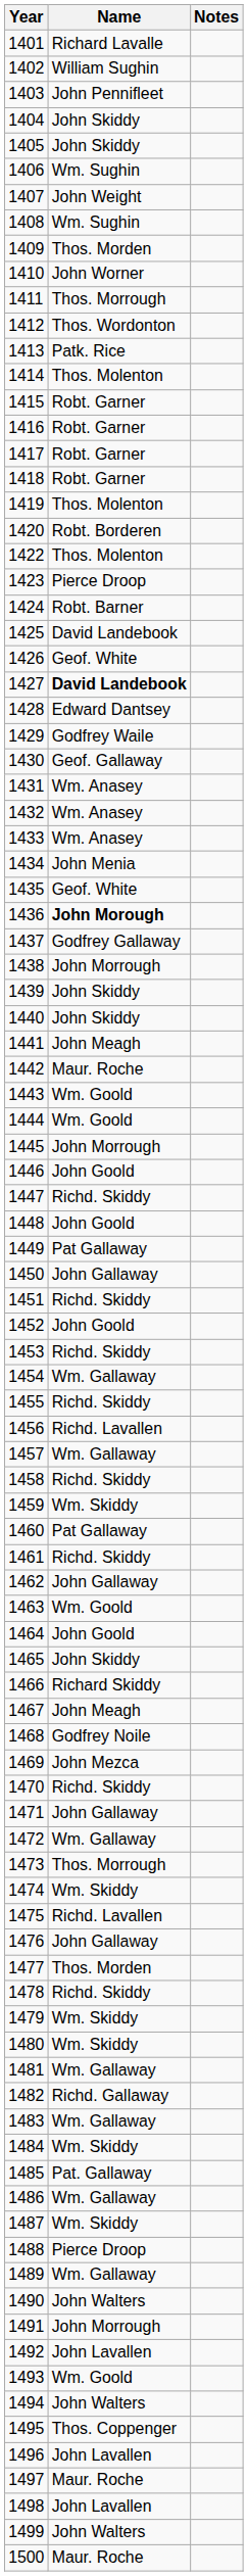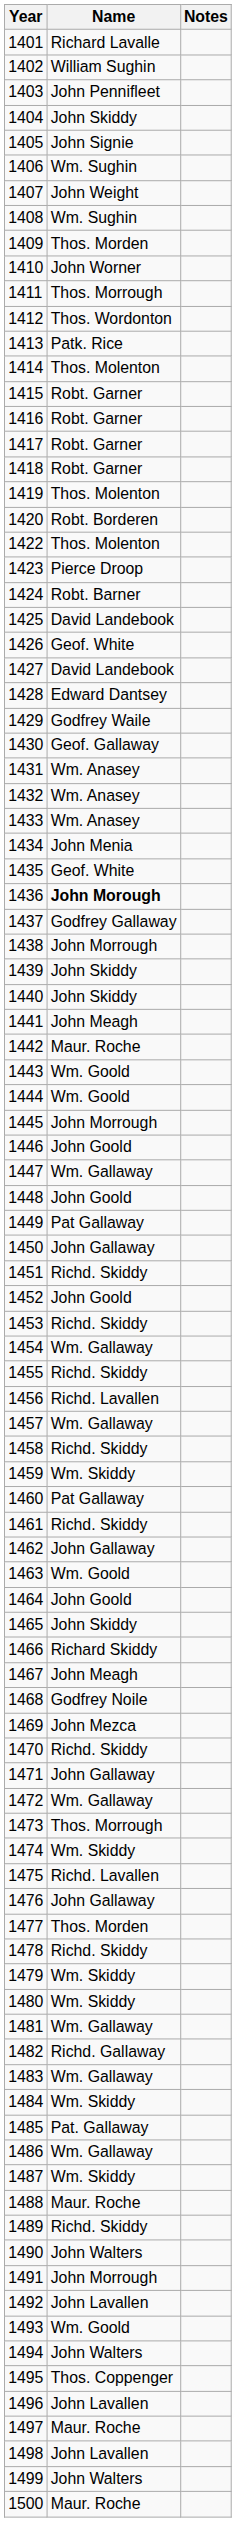1405 | Name: John Skiddy -> John Signie
1427 | Name: bold -> normal
1447 | Name: Richd. Skiddy -> Wm. Gallaway
1488 | Name: Pierce Droop -> Maur. Roche
1489 | Name: Wm. Gallaway -> Richd. Skiddy
